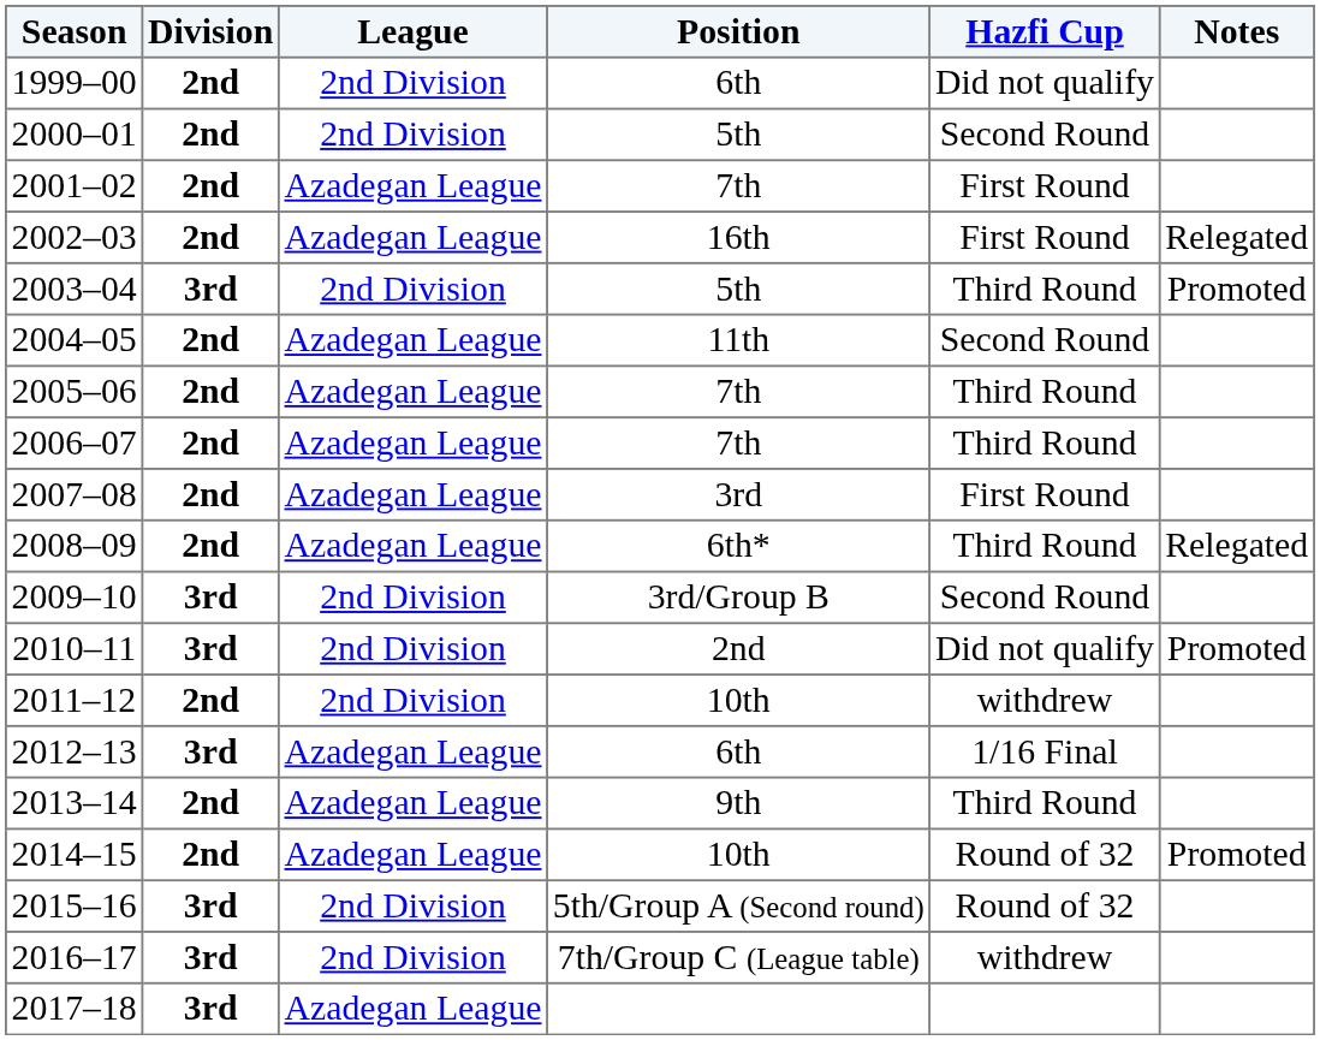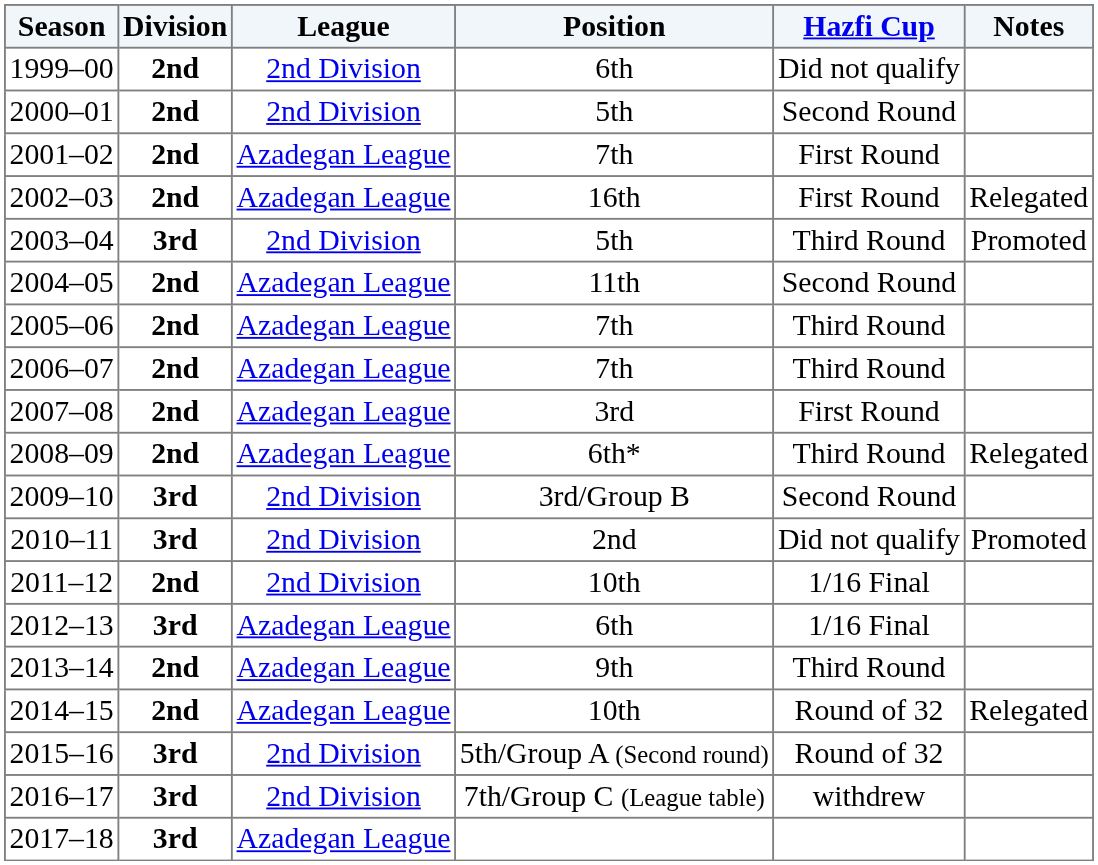2011–12 | Hazfi Cup: withdrew -> 1/16 Final
2014–15 | Notes: Promoted -> Relegated
